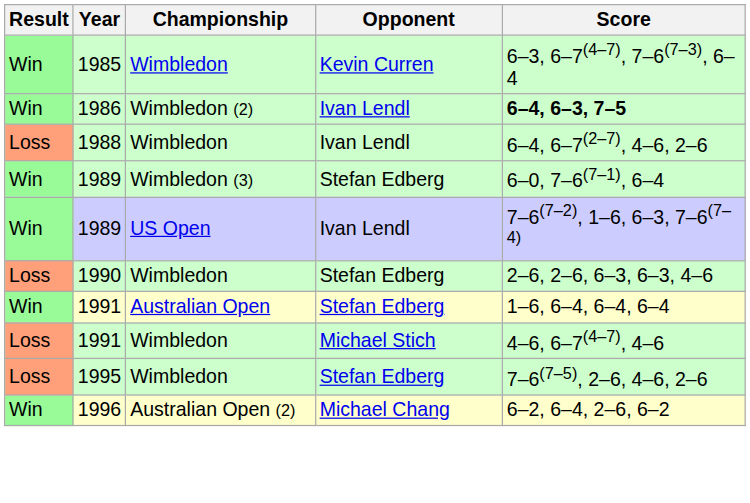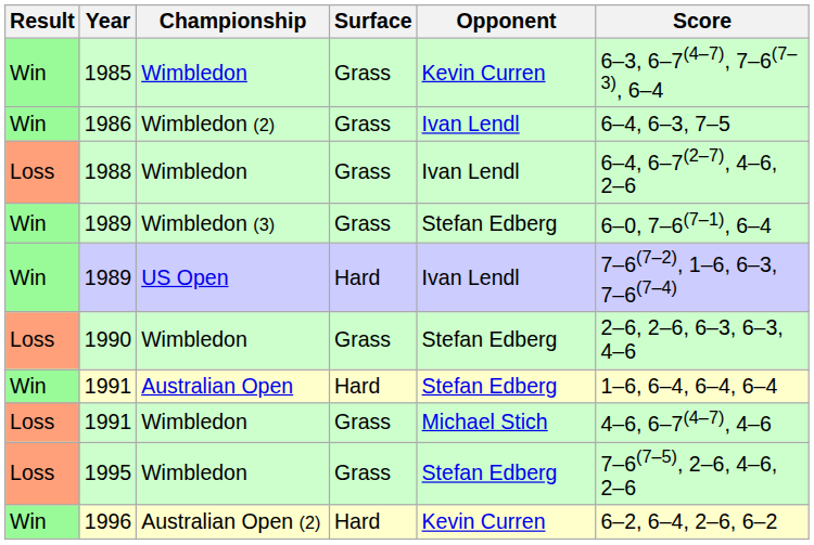+ column: Surface | Grass | Grass | Grass | Grass | Hard | Grass | Hard | Grass | Grass | Hard
1986 | Score: bold -> normal
1996 | Opponent: Michael Chang -> Kevin Curren
